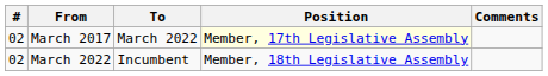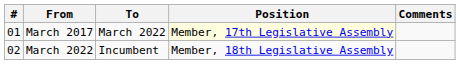March 2017 | #: 02 -> 01
